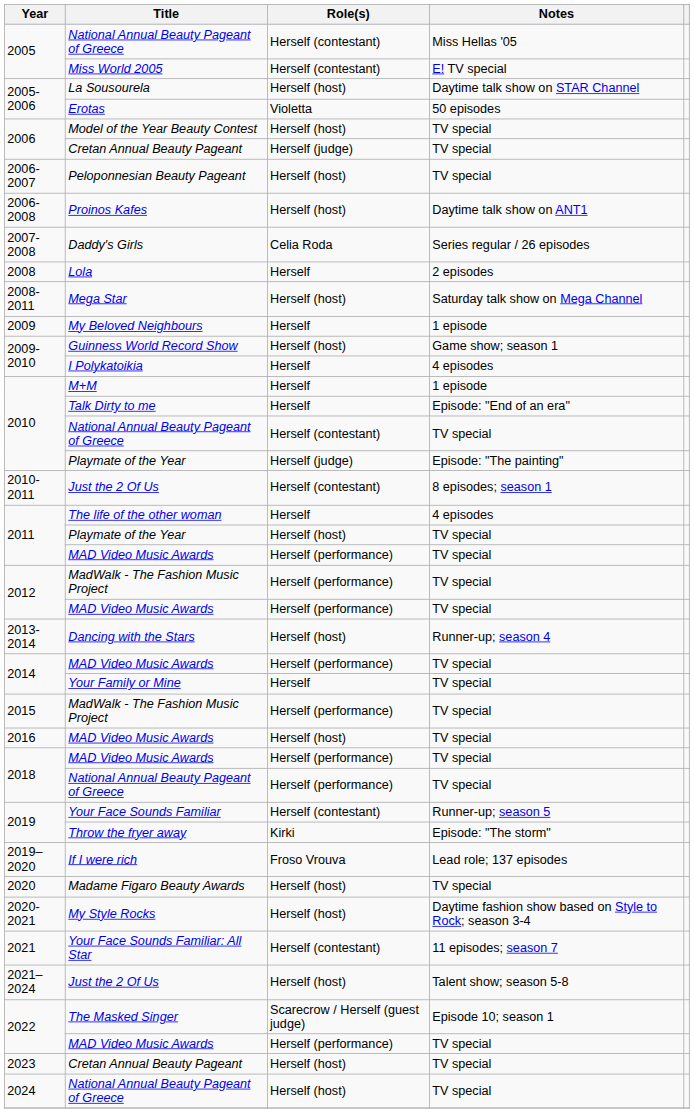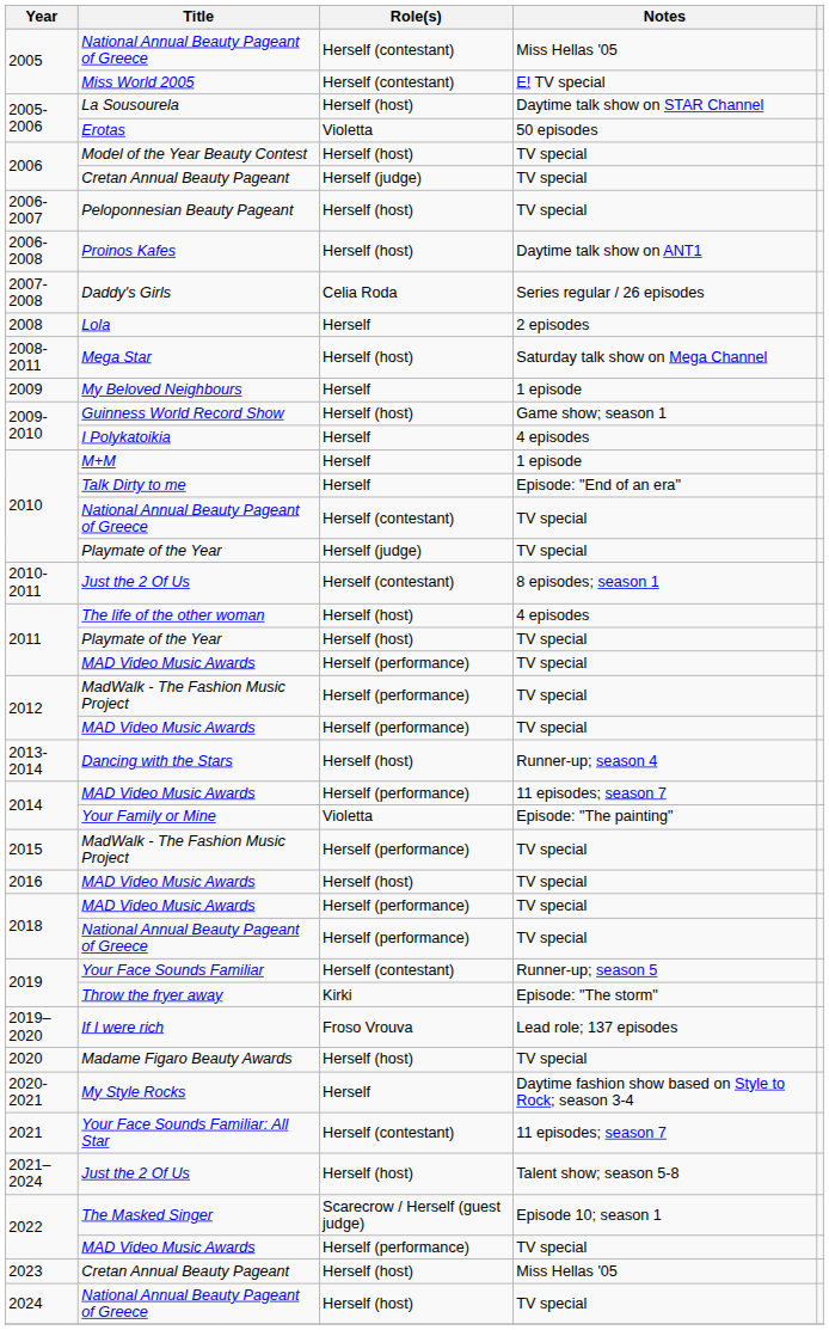2010 / Playmate of the Year | Notes: Episode: "The painting" -> TV special
The life of the other woman | Role(s): Herself -> Herself (host)
2014 / MAD Video Music Awards | Notes: TV special -> 11 episodes; season 7
Your Family or Mine | Role(s): Herself -> Violetta
Your Family or Mine | Notes: TV special -> Episode: "The painting"
My Style Rocks | Role(s): Herself (host) -> Herself
2023 / Cretan Annual Beauty Pageant | Notes: TV special -> Miss Hellas '05
